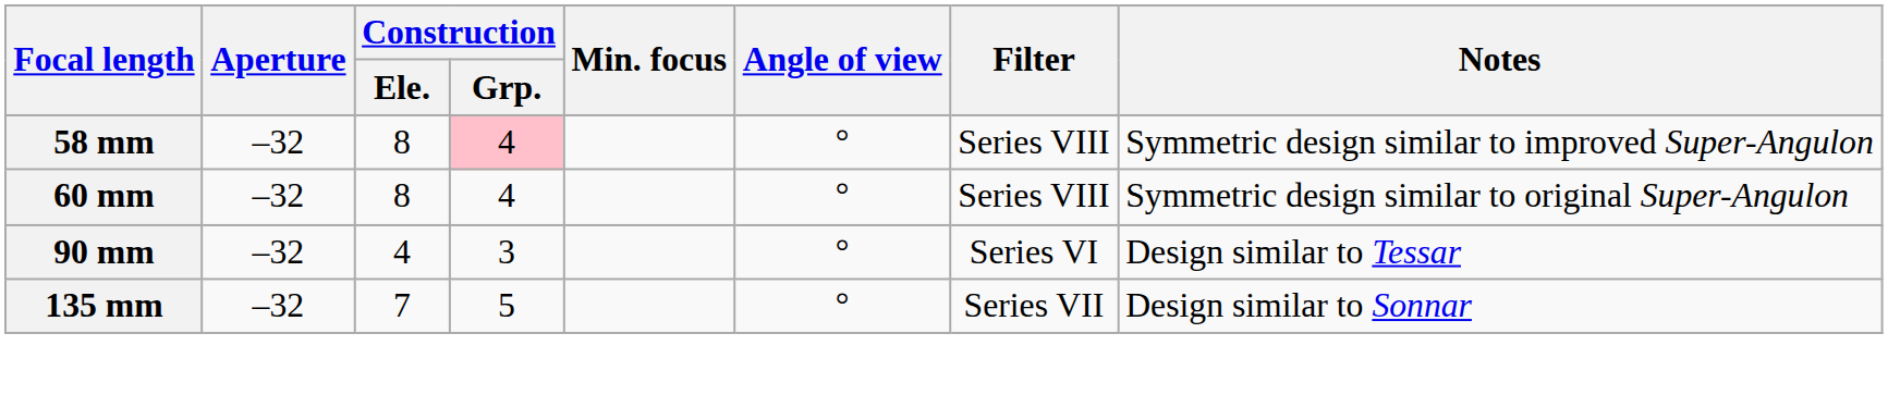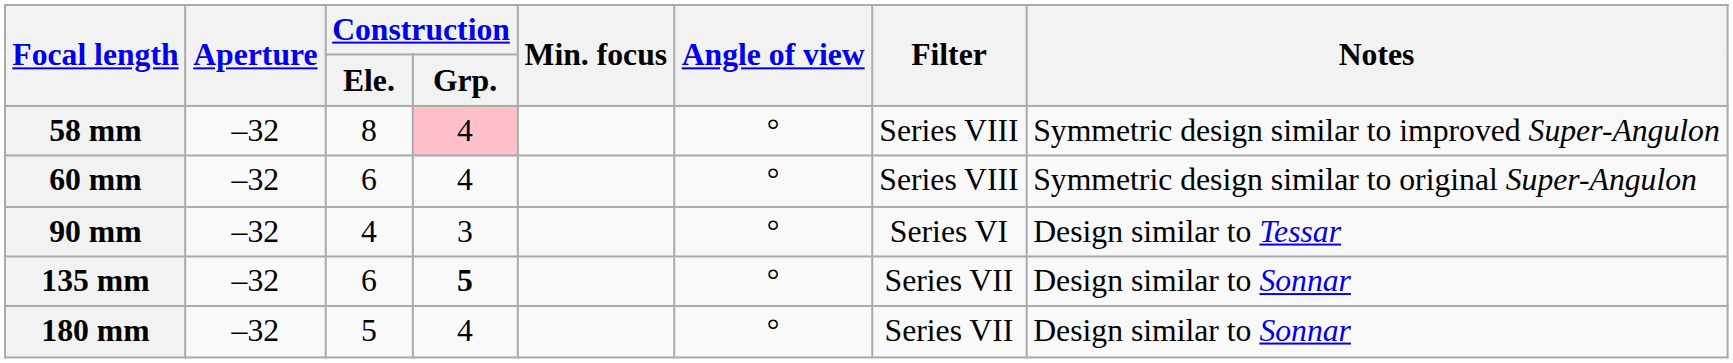60 mm | Construction / Ele.: 8 -> 6
135 mm | Construction / Ele.: 7 -> 6
135 mm | Construction / Grp.: normal -> bold
+ row: 180 mm | –32 | 5 | 4 | ° | Series VII | Design similar to Sonnar
